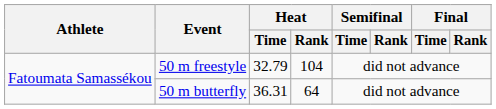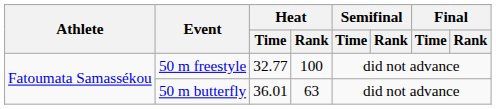50 m freestyle | Heat / Time: 32.79 -> 32.77
50 m freestyle | Heat / Rank: 104 -> 100
50 m butterfly | Heat / Time: 36.31 -> 36.01
50 m butterfly | Heat / Rank: 64 -> 63
